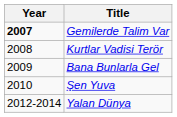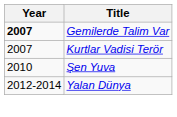Kurtlar Vadisi Terör | Year: 2008 -> 2007
- row: 2009 | Bana Bunlarla Gel
